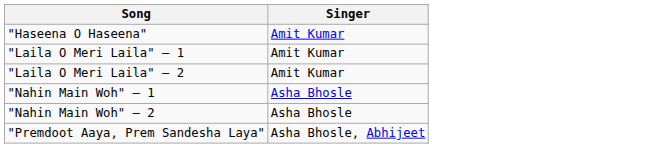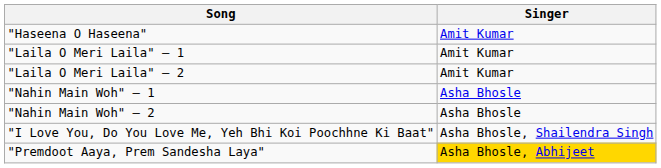+ row: "I Love You, Do You Love Me, Yeh Bhi Koi Poochhne Ki Baat" | Asha Bhosle, Shailendra Singh
"Premdoot Aaya, Prem Sandesha Laya" | Singer: no background -> gold background
